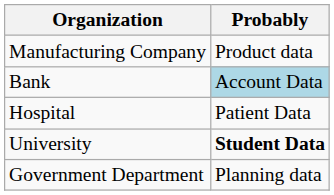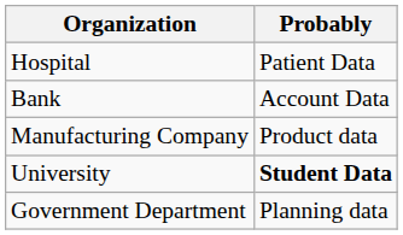rows swapped: Manufacturing Company <-> Hospital
Bank | Probably: lightblue background -> no background
